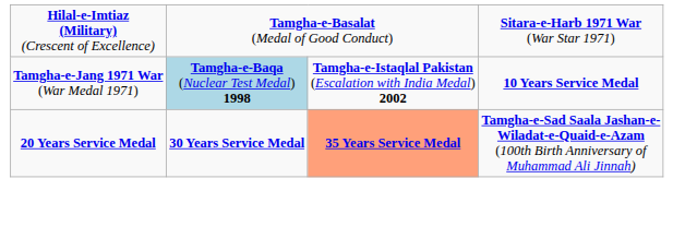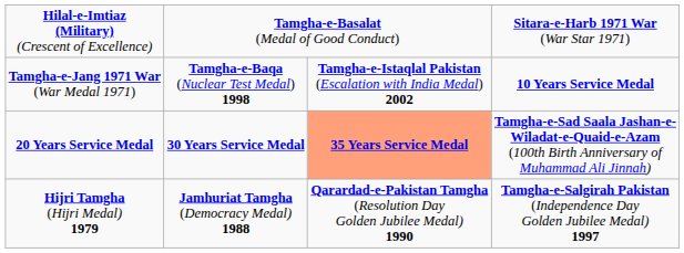Tamgha-e-Jang 1971 War (War Medal 1971) | column 2: lightblue background -> no background
+ row: Hijri Tamgha (Hijri Medal) 1979 | Jamhuriat Tamgha (Democracy Medal) 1988 | Qarardad-e-Pakistan Tamgha (Resolution Day Golden Jubilee Medal) 1990 | Tamgha-e-Salgirah Pakistan (Independence Day Golden Jubilee Medal) 1997
